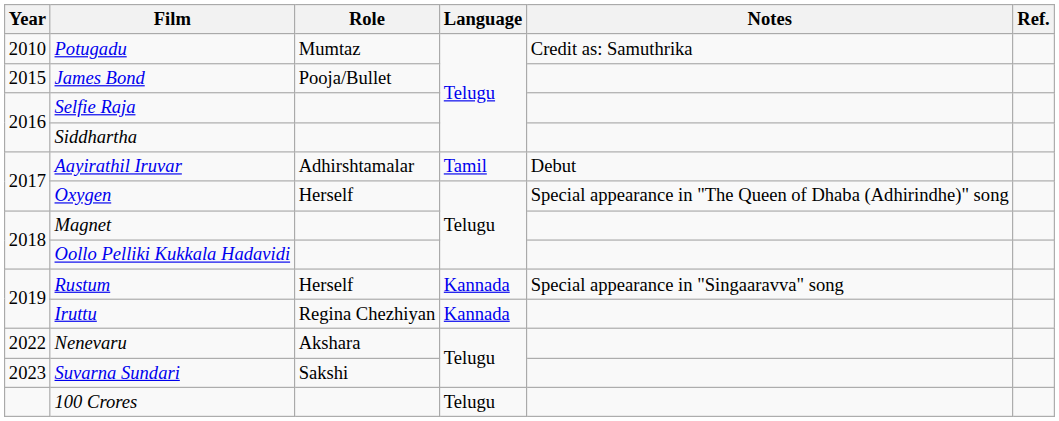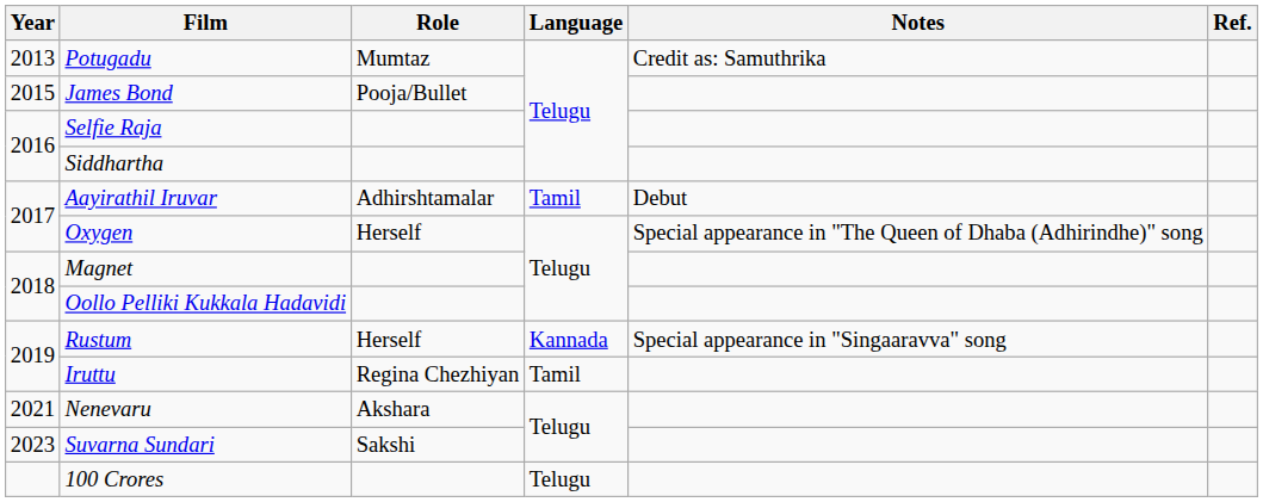Potugadu | Year: 2010 -> 2013
Iruttu | Language: Kannada -> Tamil
Nenevaru | Year: 2022 -> 2021
